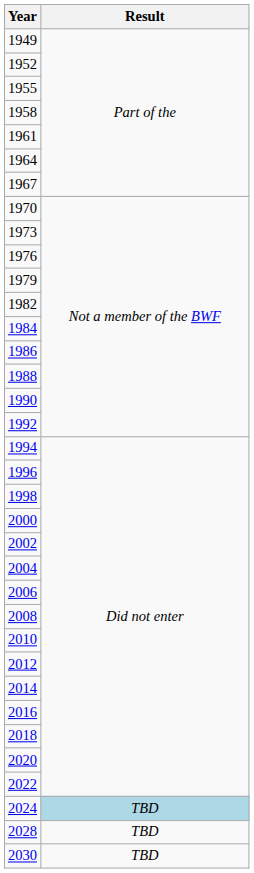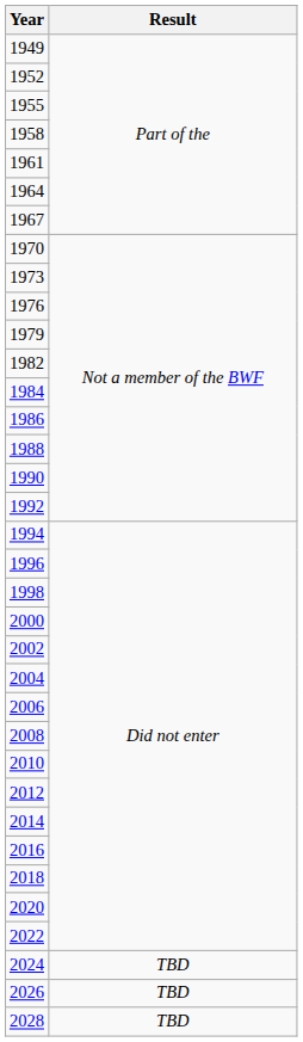2024 | Result: lightblue background -> no background
+ row: 2026 | TBD
- row: 2030 | TBD
